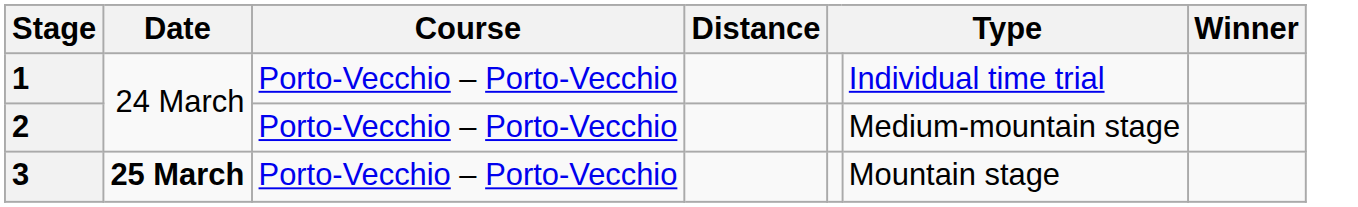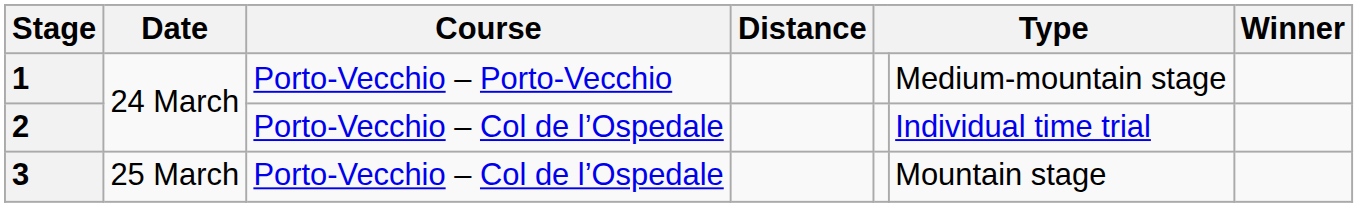1 | column 6: Individual time trial -> Medium-mountain stage
2 | Course: Porto-Vecchio – Porto-Vecchio -> Porto-Vecchio – Col de l’Ospedale
2 | column 6: Medium-mountain stage -> Individual time trial
3 | Date: bold -> normal
3 | Course: Porto-Vecchio – Porto-Vecchio -> Porto-Vecchio – Col de l’Ospedale
